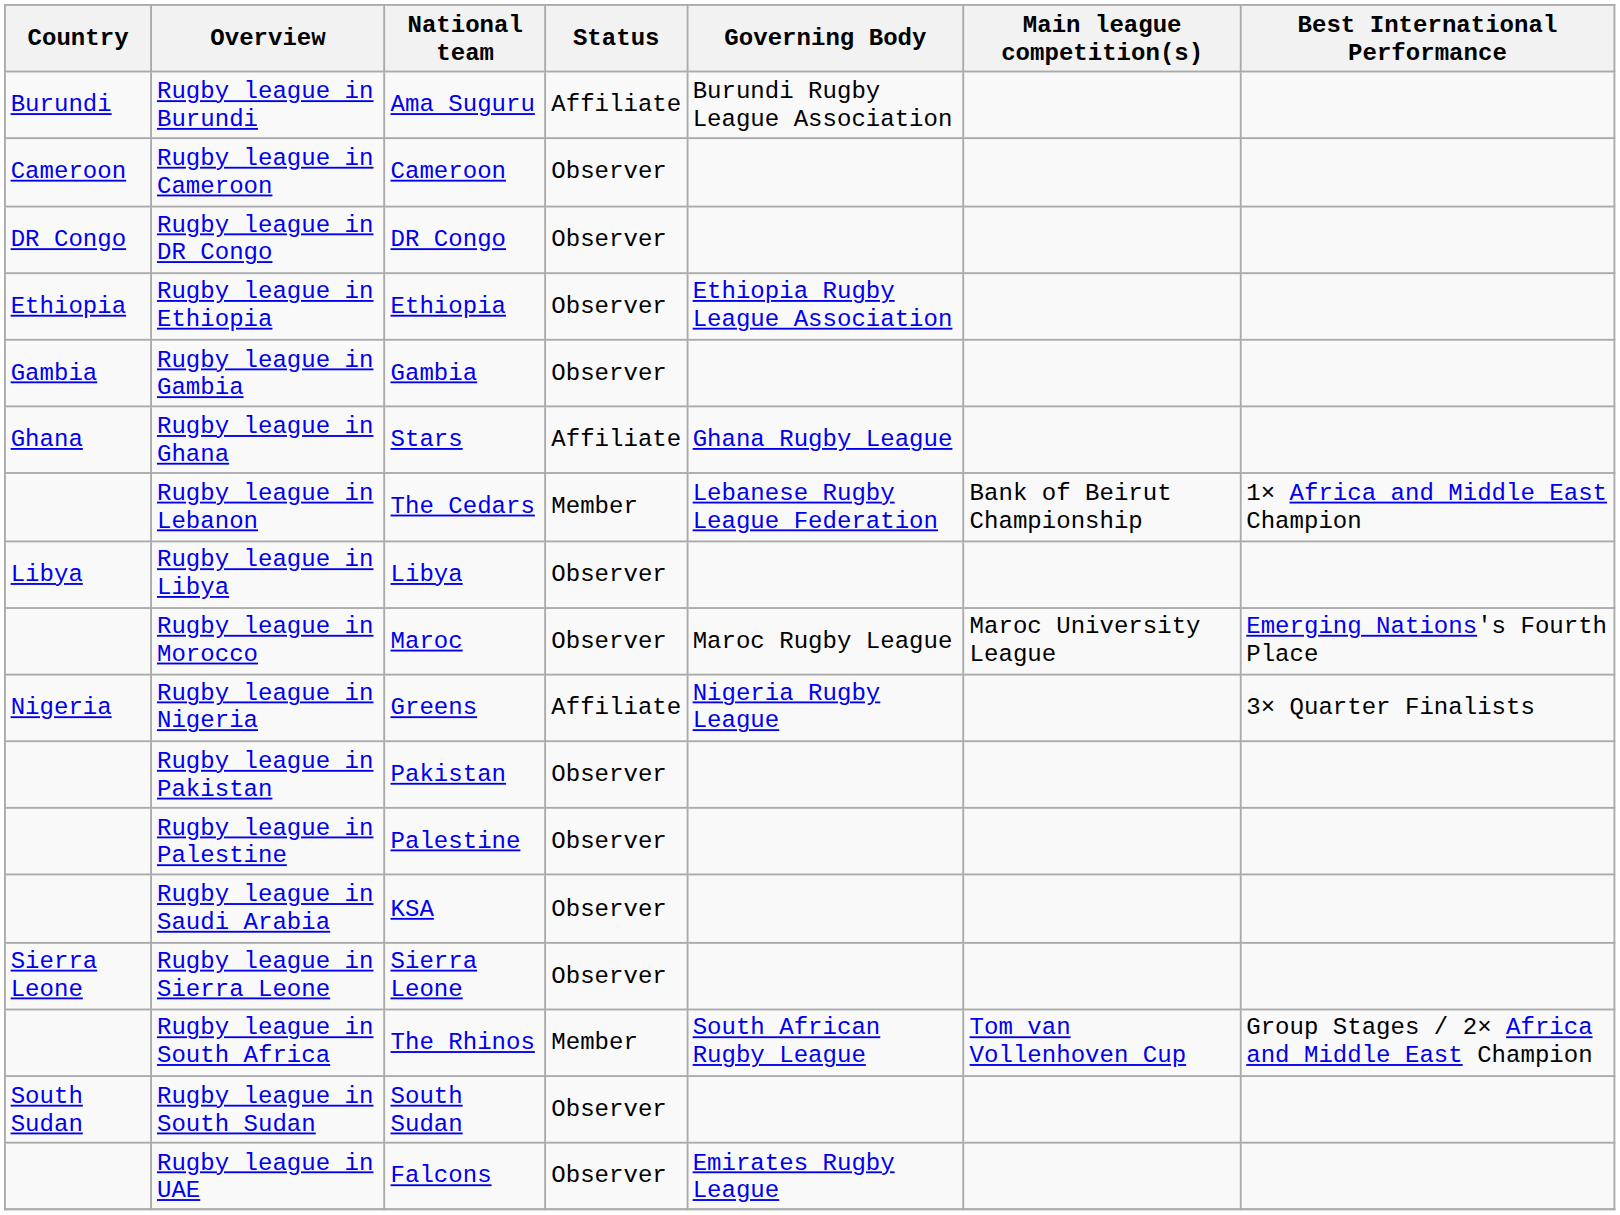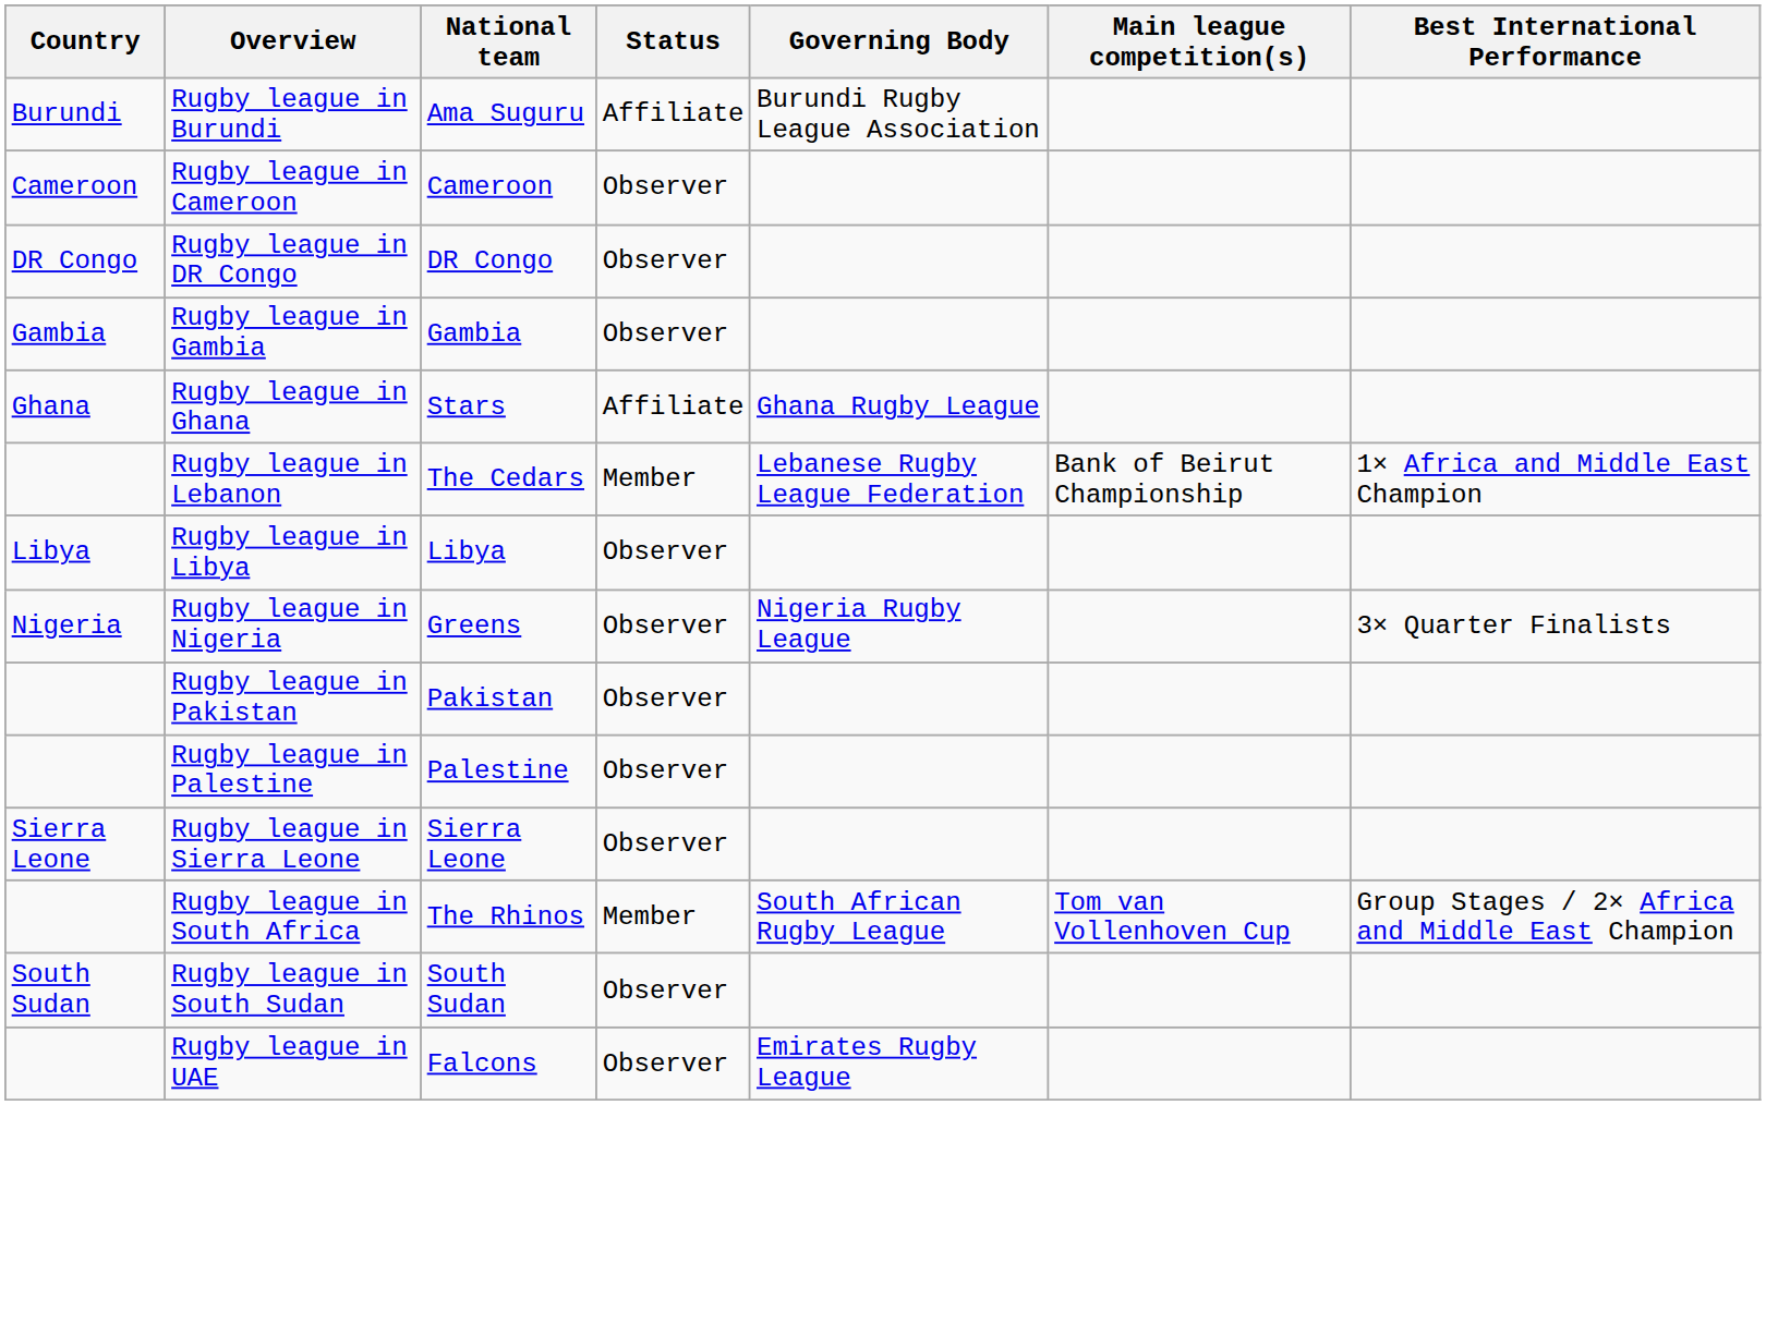- row: Ethiopia | Rugby league in Ethiopia | Ethiopia | Observer | Ethiopia Rugby League Association
- row: Rugby league in Morocco | Maroc | Observer | Maroc Rugby League | Maroc University League | Emerging Nations's Fourth Place
Rugby league in Nigeria | Status: Affiliate -> Observer
- row: Rugby league in Saudi Arabia | KSA | Observer
